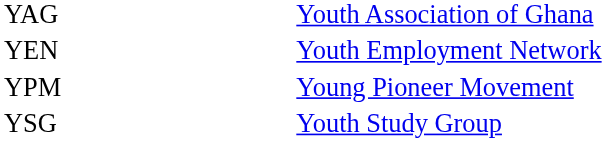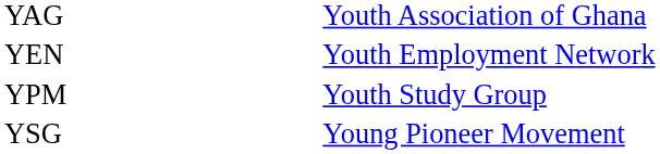YPM | column 2: Young Pioneer Movement -> Youth Study Group
YSG | column 2: Youth Study Group -> Young Pioneer Movement
